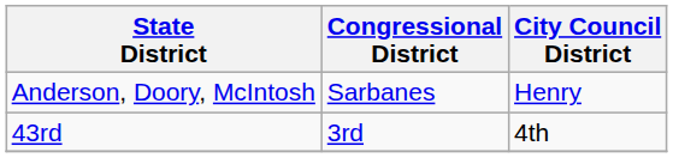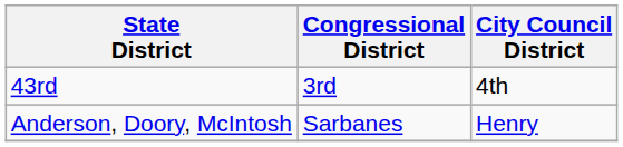rows swapped: 43rd <-> Anderson, Doory, McIntosh
